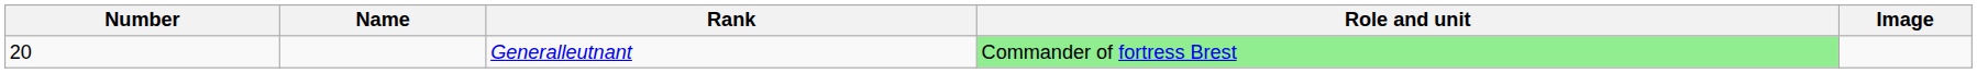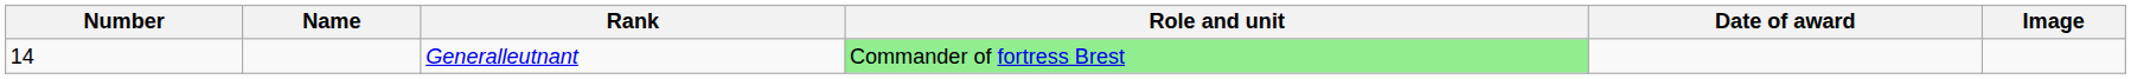+ column: Date of award
Generalleutnant | Number: 20 -> 14
